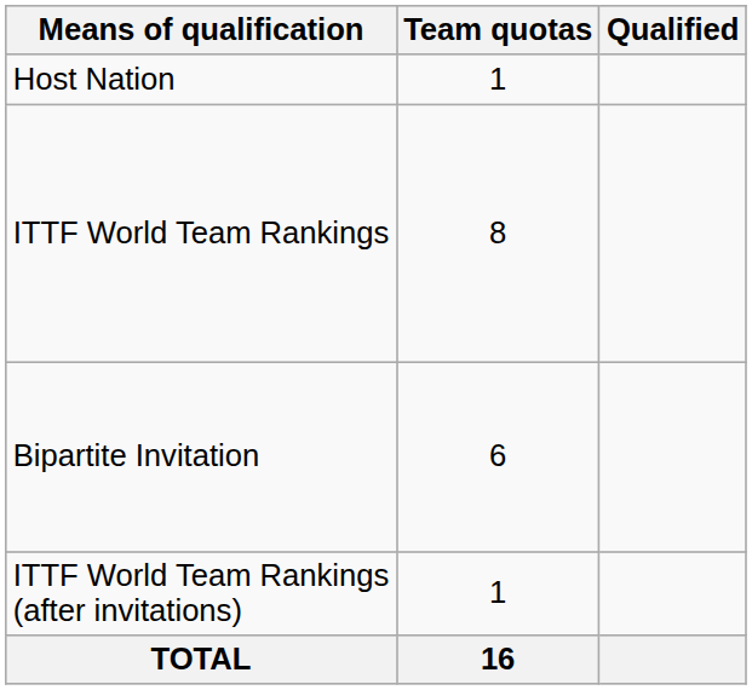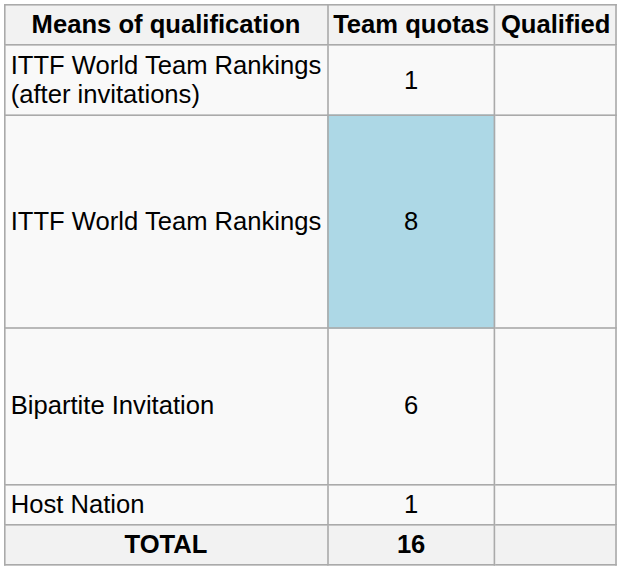rows swapped: Host Nation <-> ITTF World Team Rankings (after invitations)
ITTF World Team Rankings | Team quotas: no background -> lightblue background
